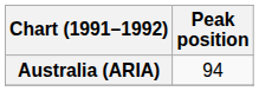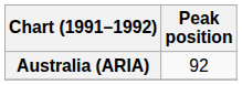Australia (ARIA) | Peak position: 94 -> 92
